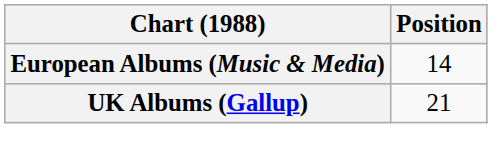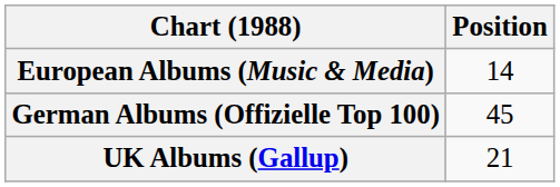+ row: German Albums (Offizielle Top 100) | 45
